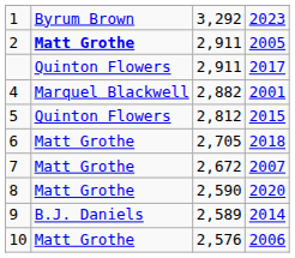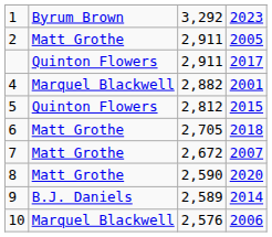2 | column 2: bold -> normal
10 | column 2: Matt Grothe -> Marquel Blackwell
